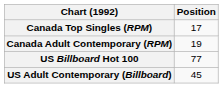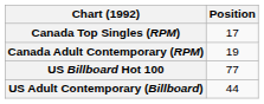US Adult Contemporary (Billboard) | Position: 45 -> 44
